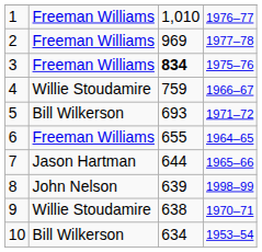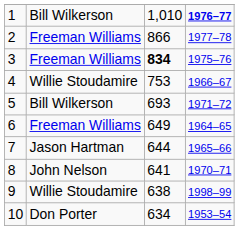1 | column 2: Freeman Williams -> Bill Wilkerson
1 | column 4: normal -> bold
2 | column 3: 969 -> 866
4 | column 3: 759 -> 753
6 | column 3: 655 -> 649
8 | column 3: 639 -> 641
8 | column 4: 1998–99 -> 1970–71
9 | column 4: 1970–71 -> 1998–99
10 | column 2: Bill Wilkerson -> Don Porter
